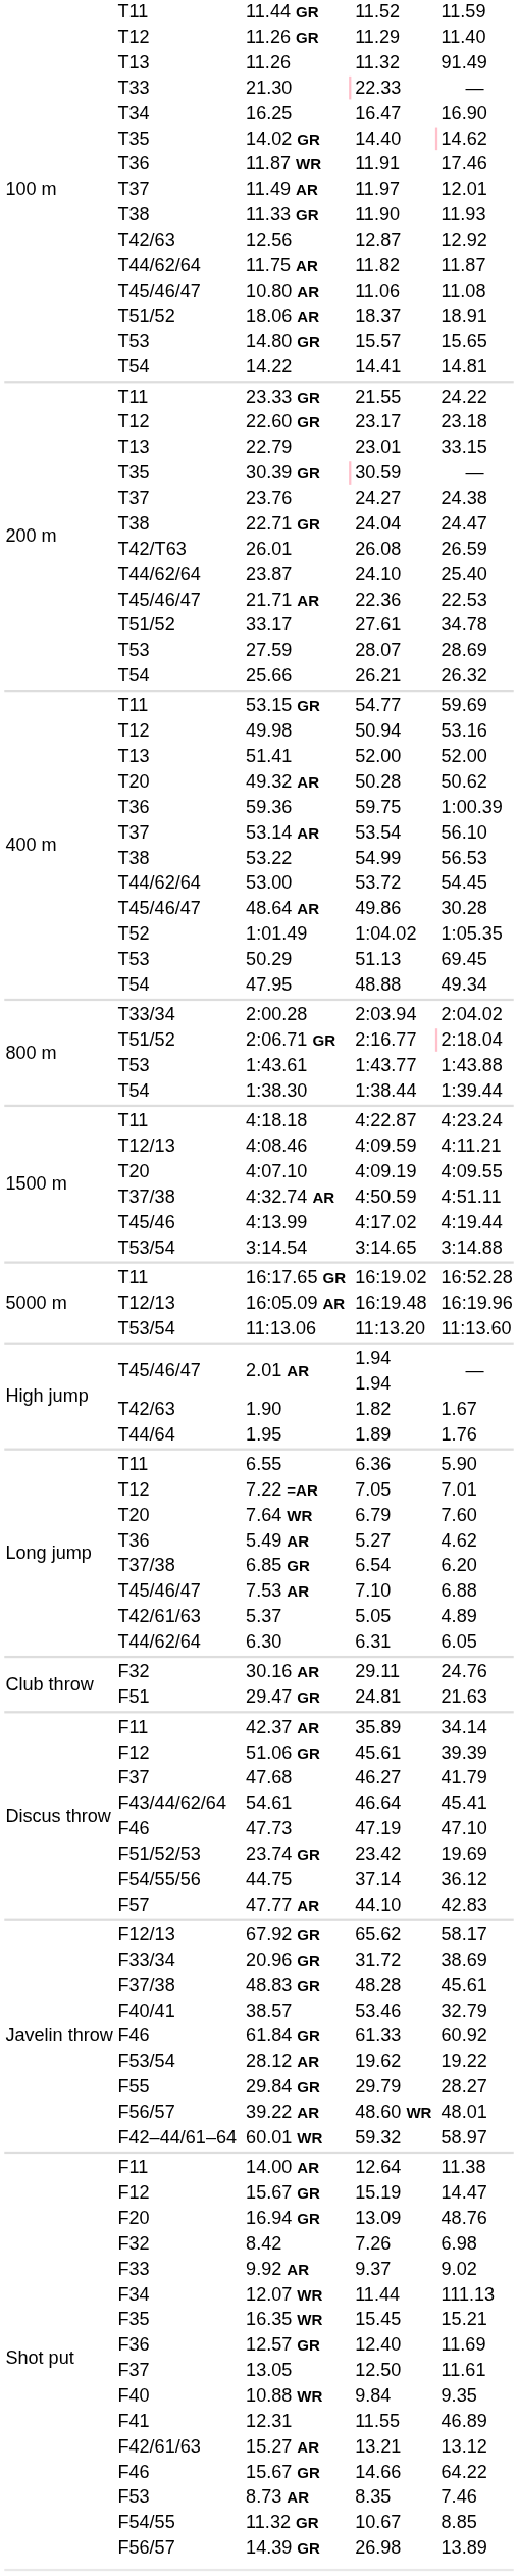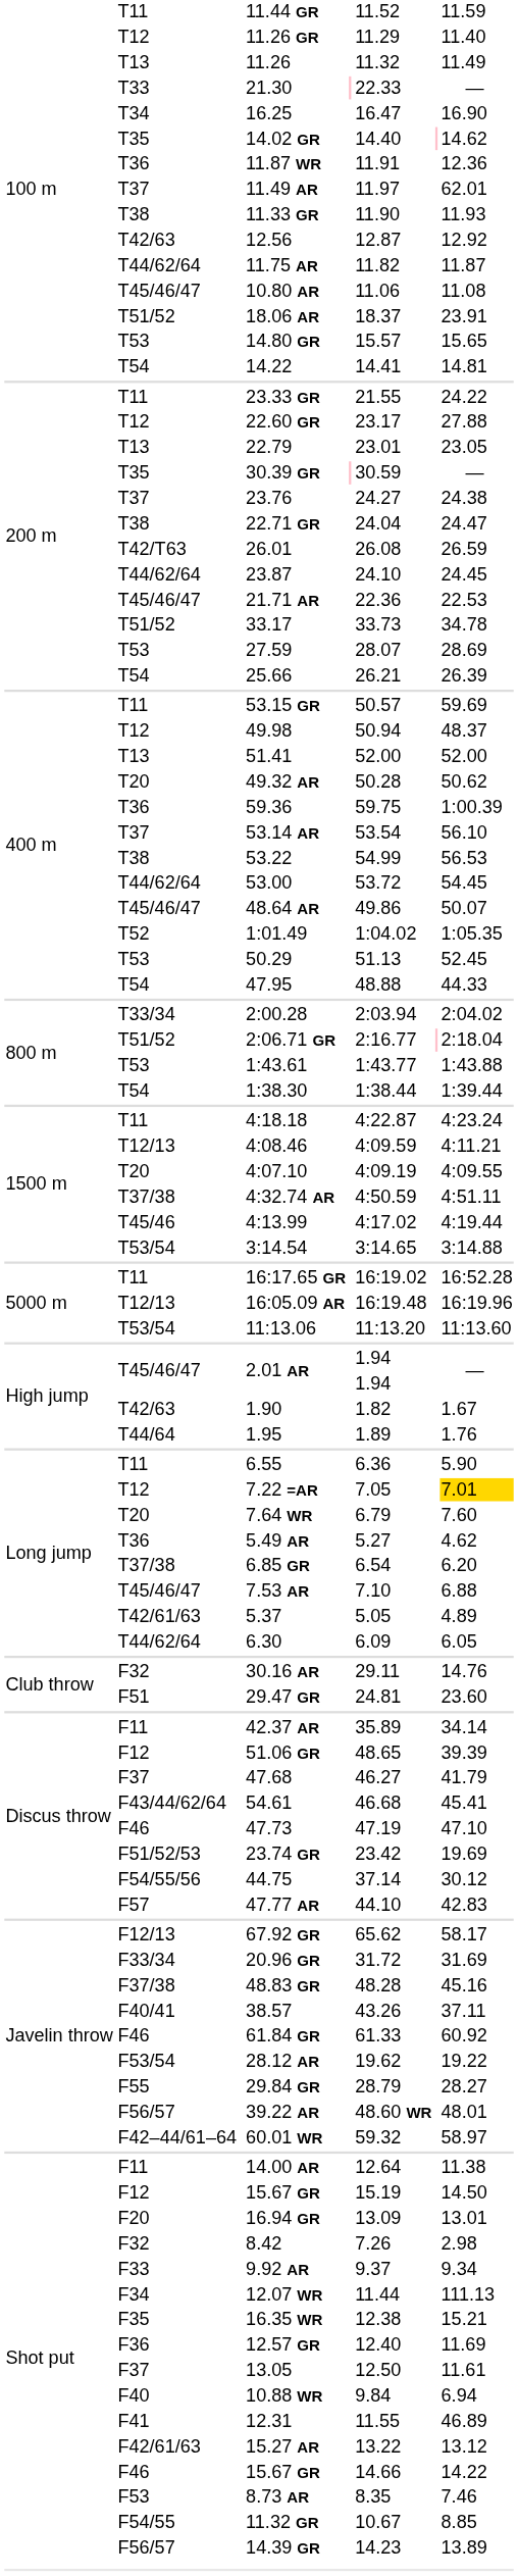11.26 | column 8: 91.49 -> 11.49
11.87 WR | column 8: 17.46 -> 12.36
11.49 AR | column 8: 12.01 -> 62.01
18.06 AR | column 8: 18.91 -> 23.91
22.60 GR | column 8: 23.18 -> 27.88
22.79 | column 8: 33.15 -> 23.05
23.87 | column 8: 25.40 -> 24.45
33.17 | column 6: 27.61 -> 33.73
25.66 | column 8: 26.32 -> 26.39
53.15 GR | column 6: 54.77 -> 50.57
49.98 | column 8: 53.16 -> 48.37
48.64 AR | column 8: 30.28 -> 50.07
50.29 | column 8: 69.45 -> 52.45
47.95 | column 8: 49.34 -> 44.33
7.22 =AR | column 8: no background -> gold background
6.30 | column 6: 6.31 -> 6.09
30.16 AR | column 8: 24.76 -> 14.76
29.47 GR | column 8: 21.63 -> 23.60
51.06 GR | column 6: 45.61 -> 48.65
54.61 | column 6: 46.64 -> 46.68
44.75 | column 8: 36.12 -> 30.12
20.96 GR | column 8: 38.69 -> 31.69
48.83 GR | column 8: 45.61 -> 45.16
38.57 | column 6: 53.46 -> 43.26
38.57 | column 8: 32.79 -> 37.11
29.84 GR | column 6: 29.79 -> 28.79
F12 / 15.67 GR | column 8: 14.47 -> 14.50
16.94 GR | column 8: 48.76 -> 13.01
8.42 | column 8: 6.98 -> 2.98
9.92 AR | column 8: 9.02 -> 9.34
16.35 WR | column 6: 15.45 -> 12.38
10.88 WR | column 8: 9.35 -> 6.94
15.27 AR | column 6: 13.21 -> 13.22
F46 / 15.67 GR | column 8: 64.22 -> 14.22
14.39 GR | column 6: 26.98 -> 14.23
